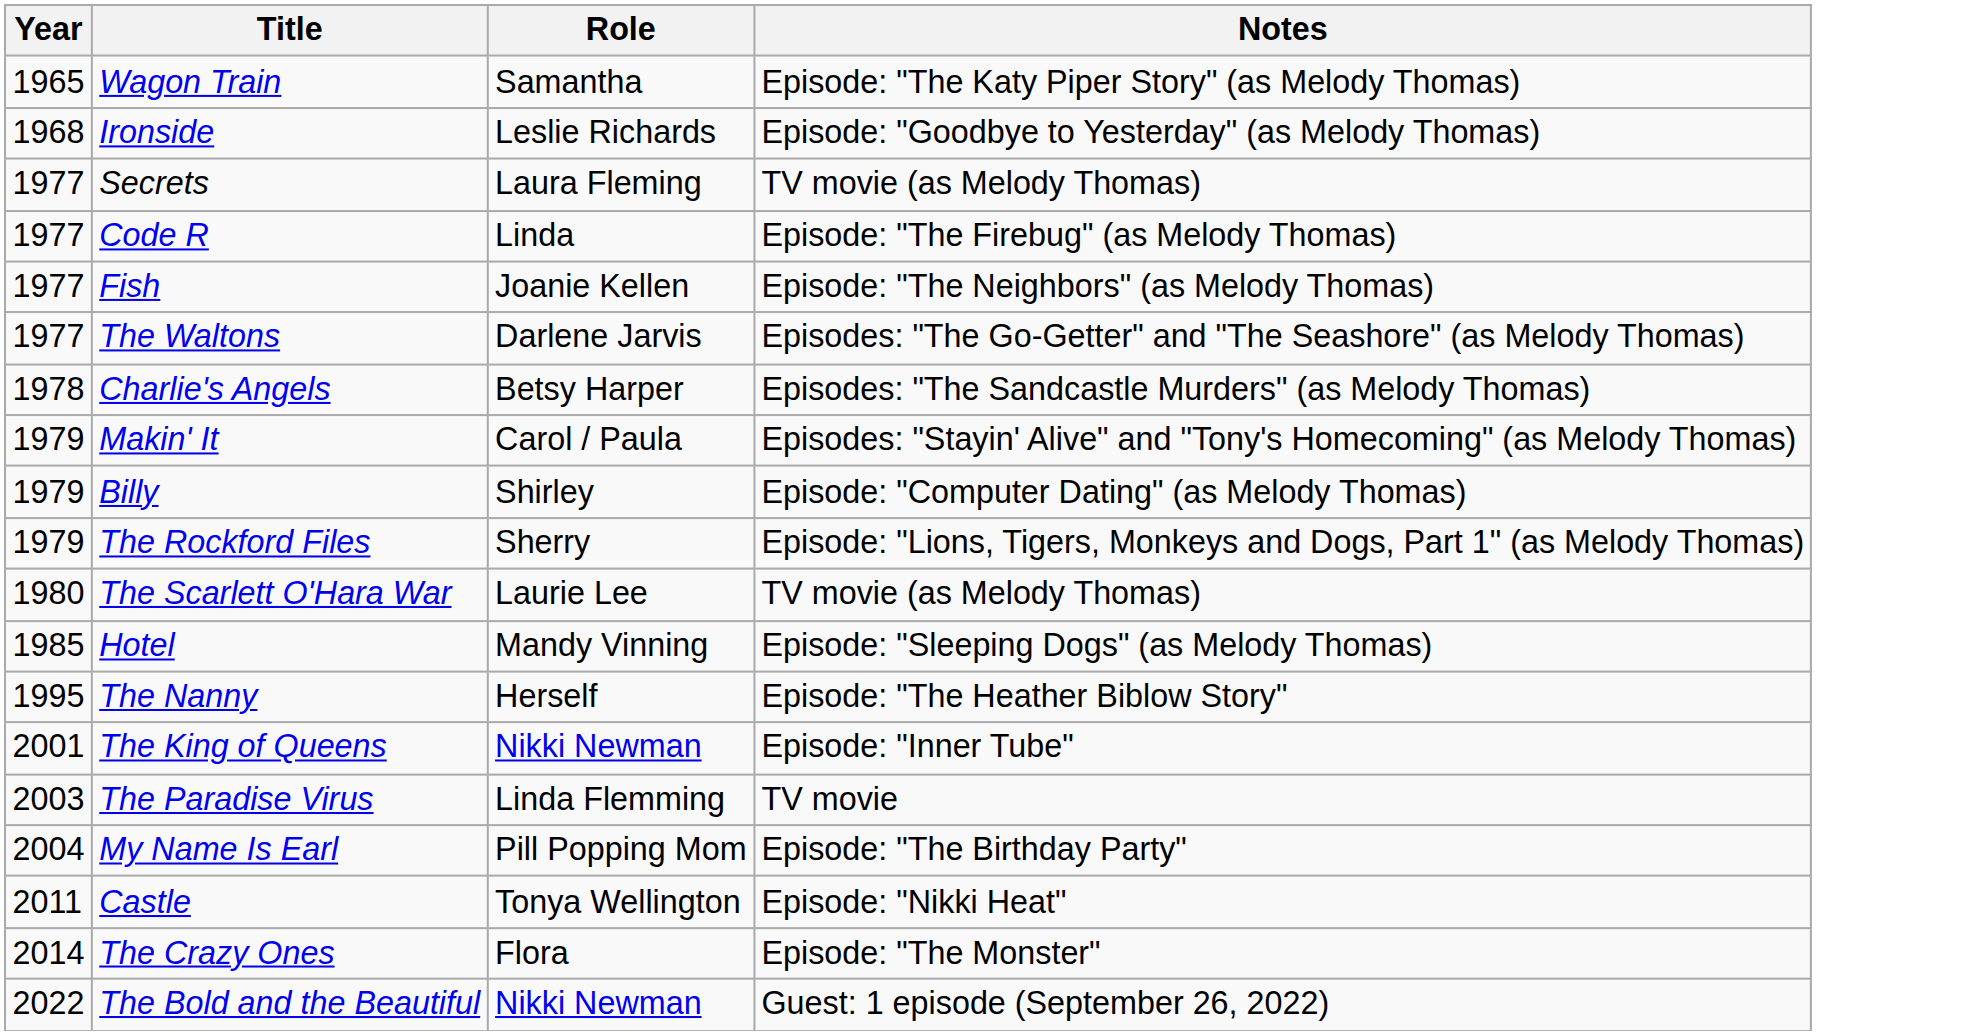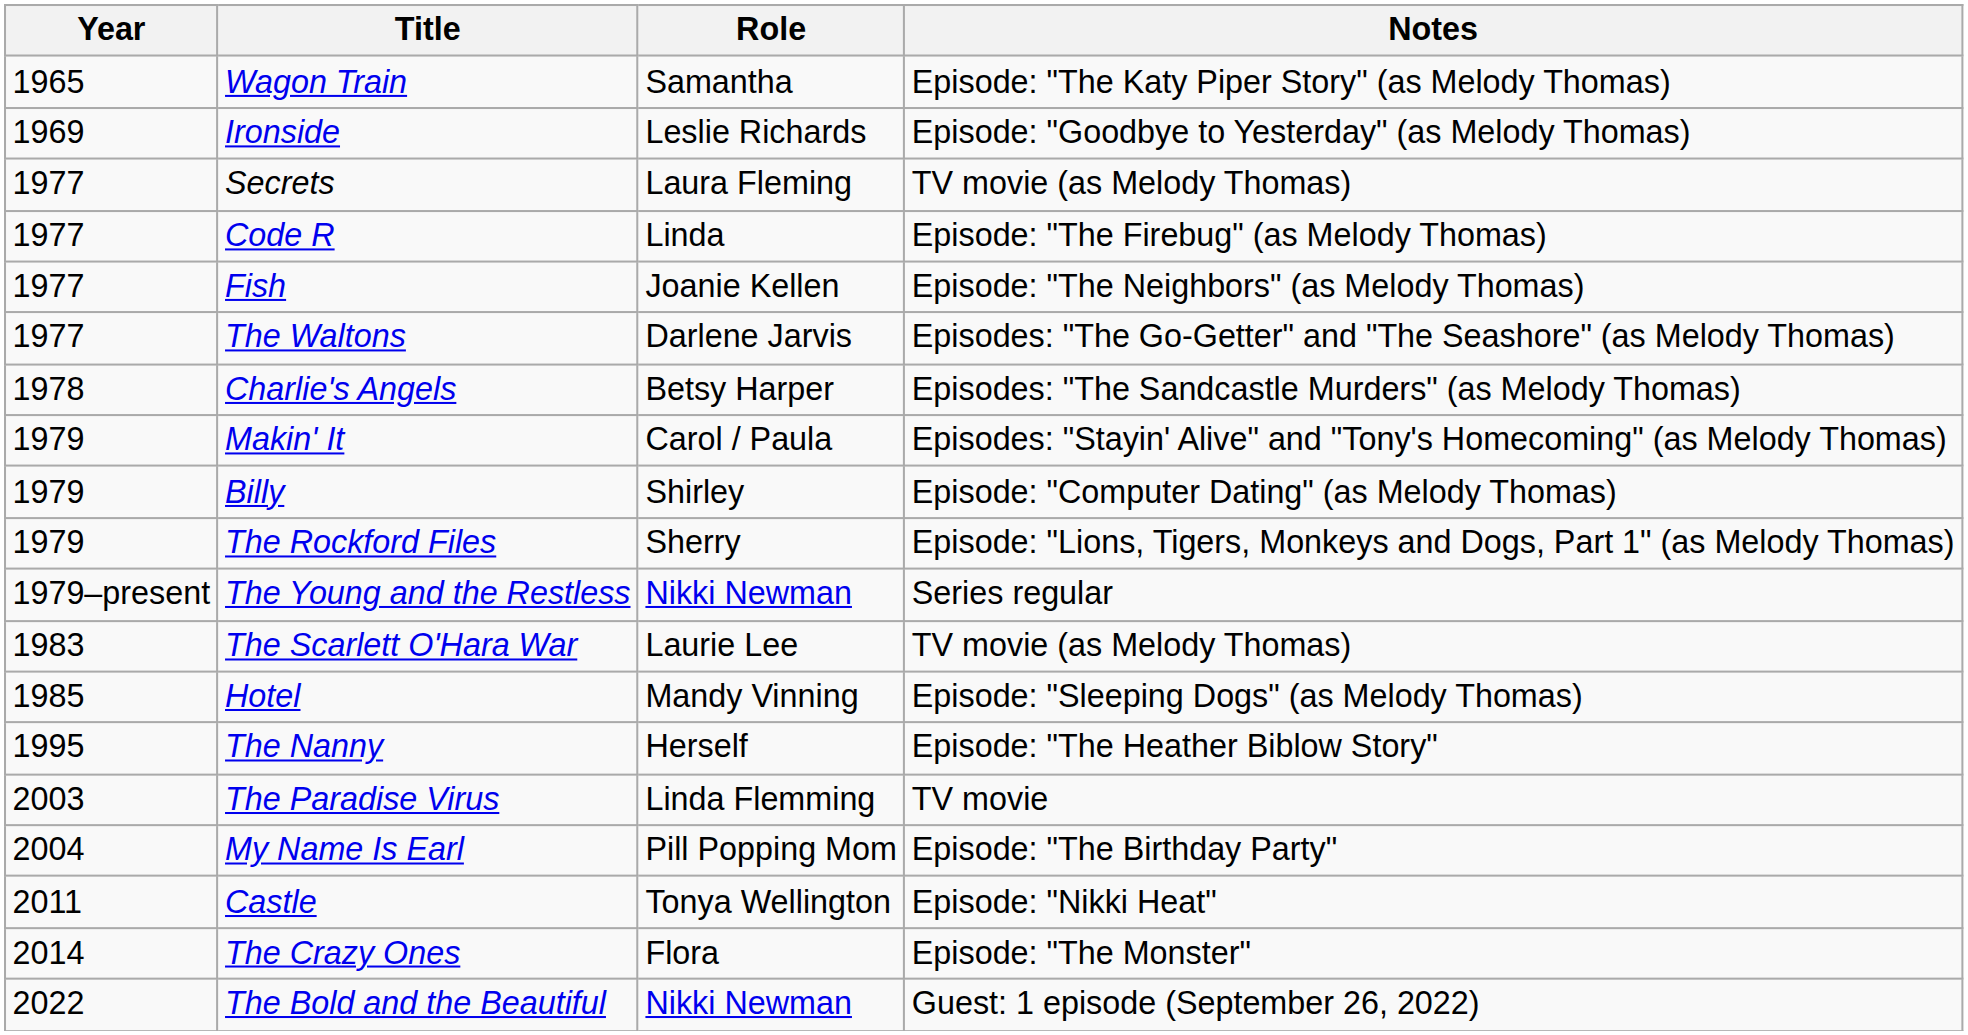Ironside | Year: 1968 -> 1969
+ row: 1979–present | The Young and the Restless | Nikki Newman | Series regular
The Scarlett O'Hara War | Year: 1980 -> 1983
- row: 2001 | The King of Queens | Nikki Newman | Episode: "Inner Tube"
